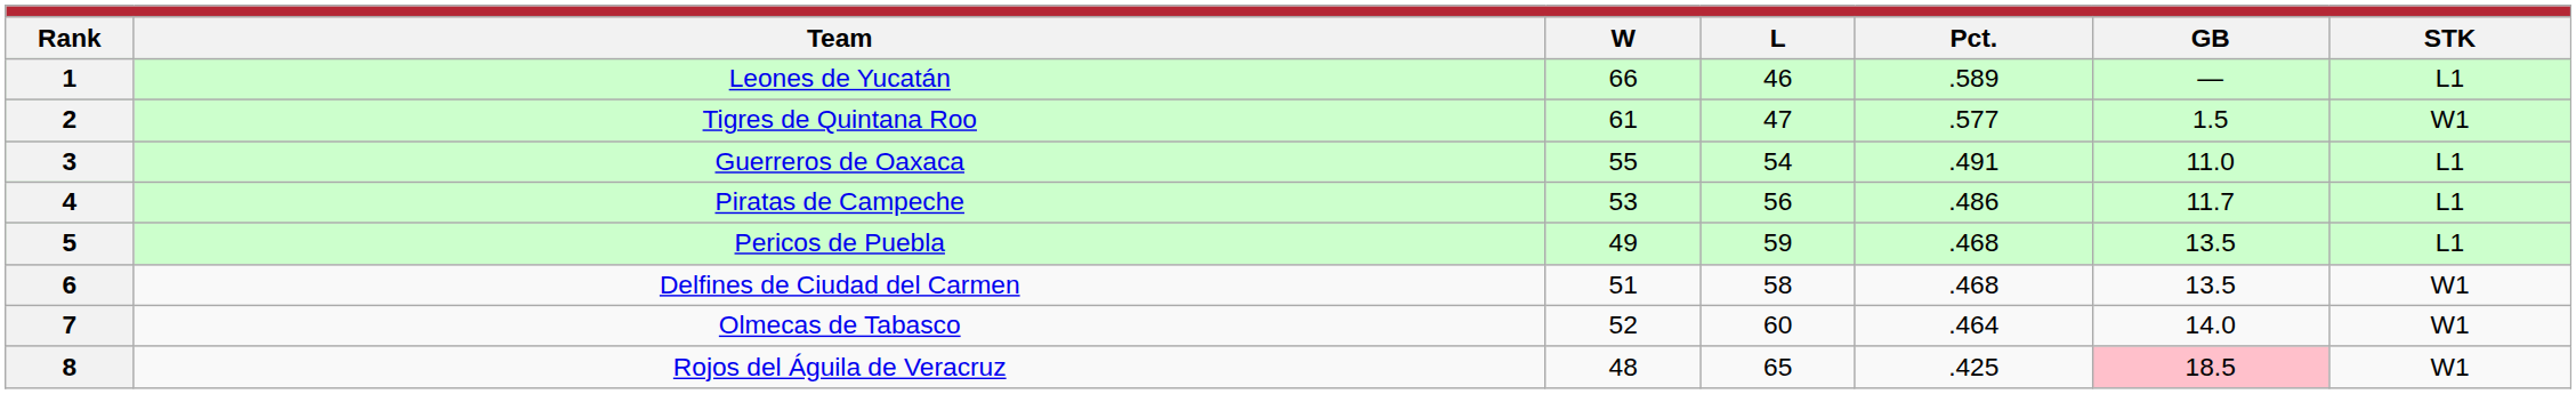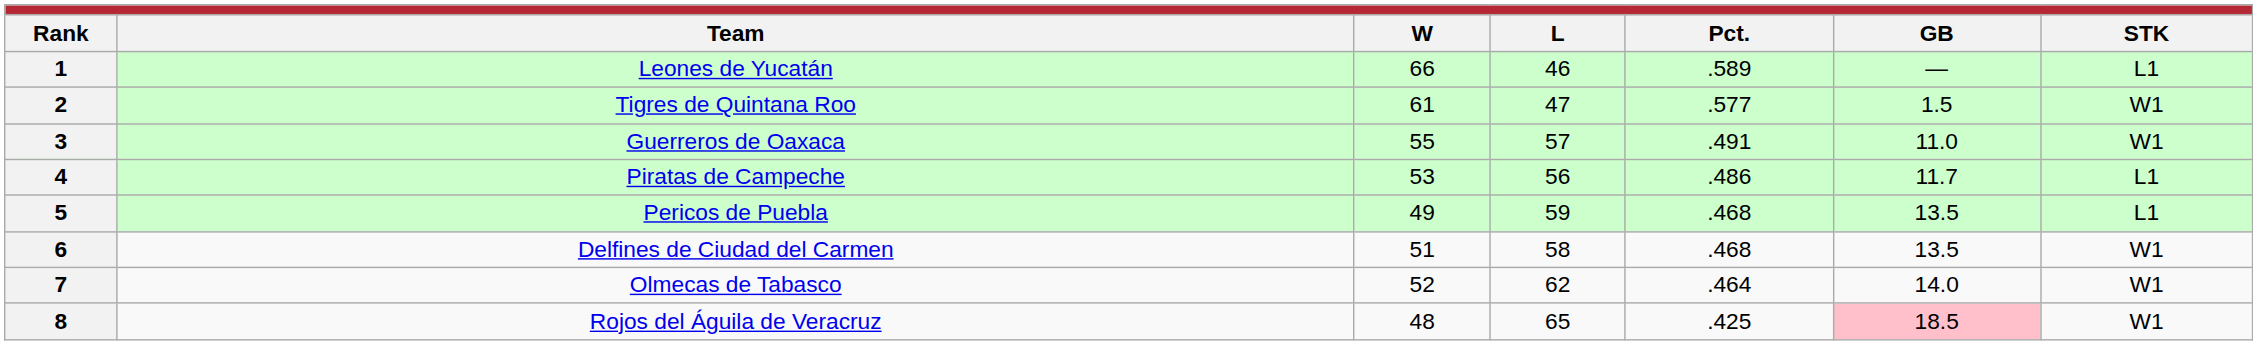3 | L: 54 -> 57
3 | STK: L1 -> W1
7 | L: 60 -> 62
